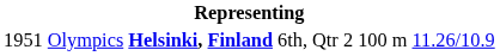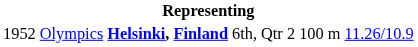Olympics | column 1: 1951 -> 1952
